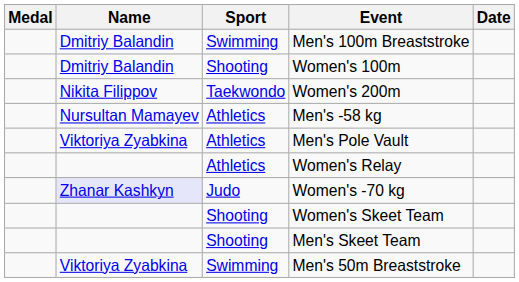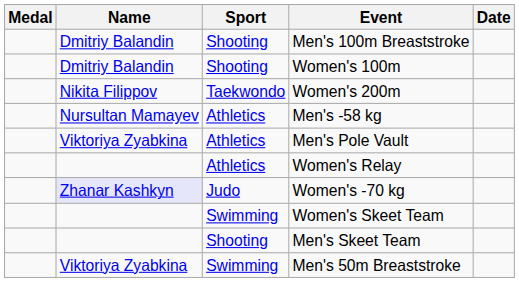Men's 100m Breaststroke | Sport: Swimming -> Shooting
Women's Skeet Team | Sport: Shooting -> Swimming
